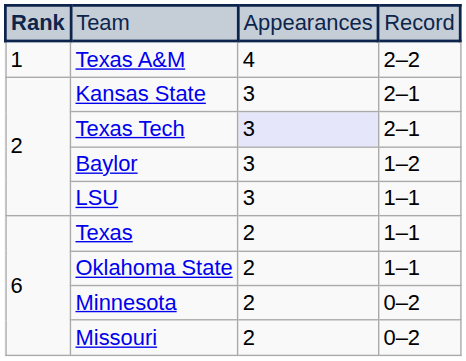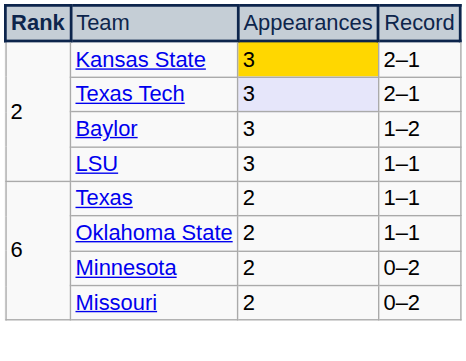- row: 1 | Texas A&M | 4 | 2–2
Kansas State | column 3: no background -> gold background
